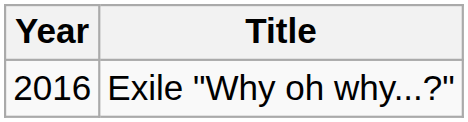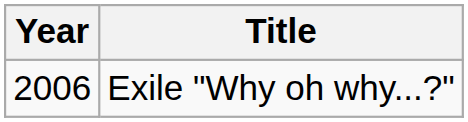Exile "Why oh why...?" | Year: 2016 -> 2006
